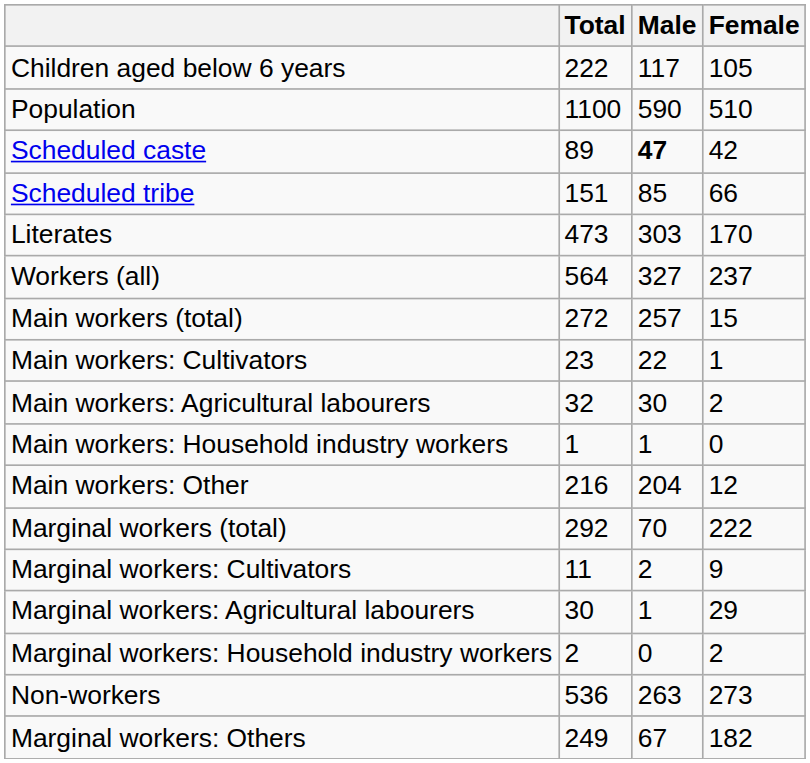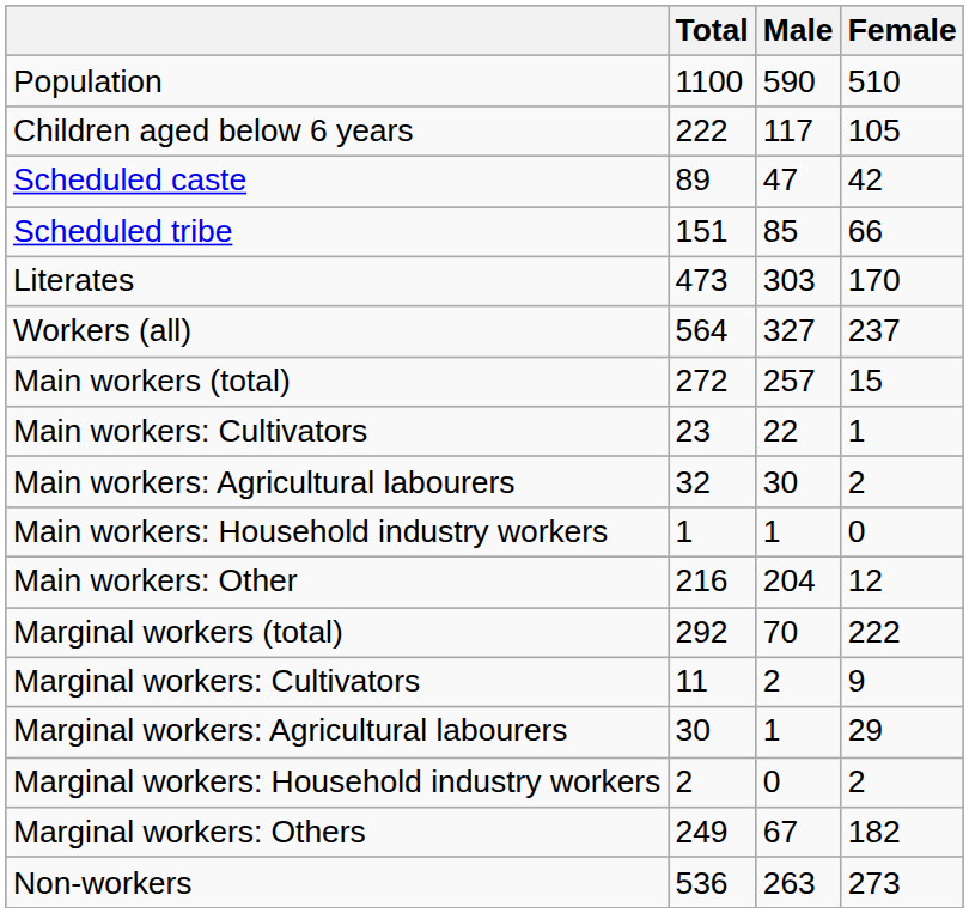rows swapped: Population <-> Children aged below 6 years
Scheduled caste | Male: bold -> normal
rows swapped: Marginal workers: Others <-> Non-workers
